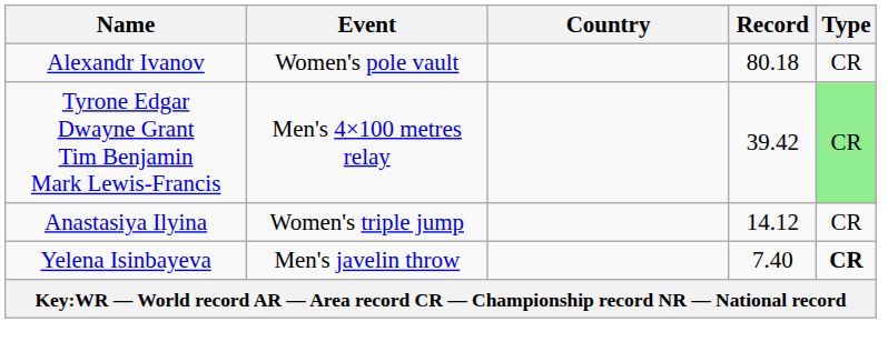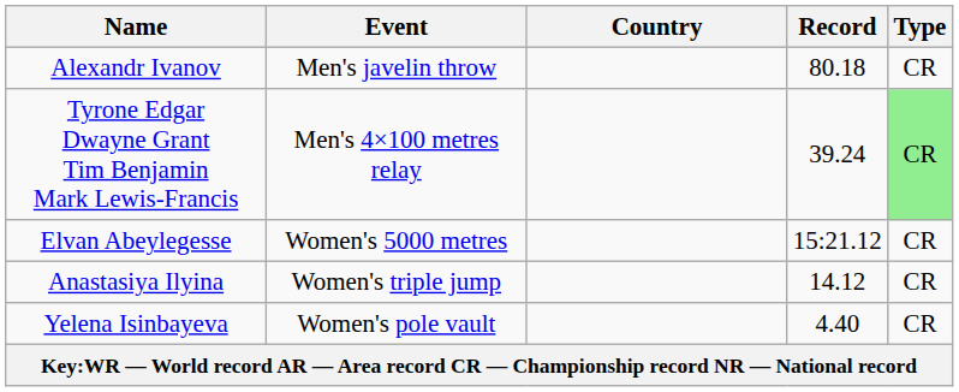Alexandr Ivanov | Event: Women's pole vault -> Men's javelin throw
Tyrone Edgar Dwayne Grant Tim Benjamin Mark Lewis-Francis | Record: 39.42 -> 39.24
+ row: Elvan Abeylegesse | Women's 5000 metres | 15:21.12 | CR
Yelena Isinbayeva | Event: Men's javelin throw -> Women's pole vault
Yelena Isinbayeva | Record: 7.40 -> 4.40
Yelena Isinbayeva | Type: bold -> normal
